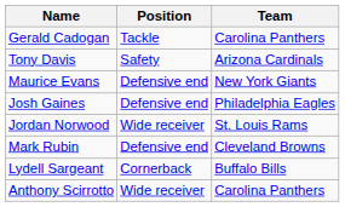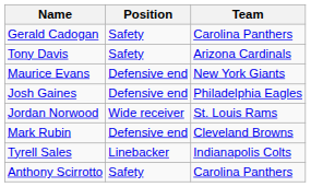Gerald Cadogan | Position: Tackle -> Safety
+ row: Tyrell Sales | Linebacker | Indianapolis Colts
- row: Lydell Sargeant | Cornerback | Buffalo Bills
Anthony Scirrotto | Position: Wide receiver -> Safety
